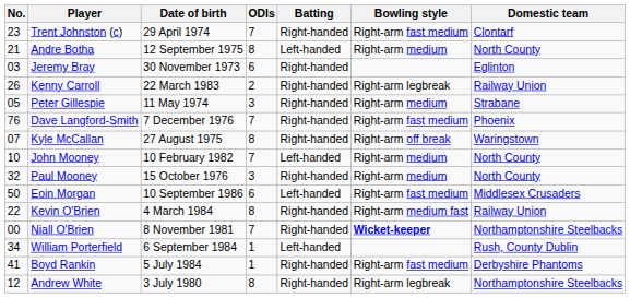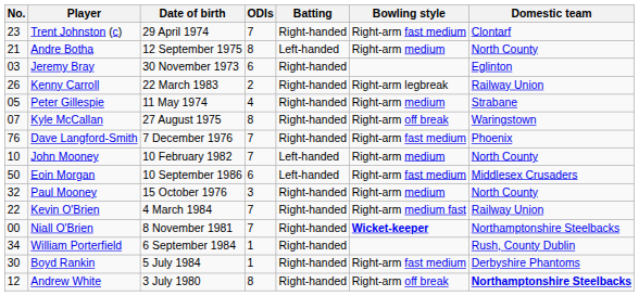Peter Gillespie | ODIs: 3 -> 4
rows swapped: Dave Langford-Smith <-> Kyle McCallan
rows swapped: Paul Mooney <-> Eoin Morgan
Kevin O'Brien | ODIs: 8 -> 7
William Porterfield | Batting: Left-handed -> Right-handed
Boyd Rankin | No.: 41 -> 30
Andrew White | Bowling style: Right-arm legbreak -> Right-arm off break
Andrew White | Domestic team: normal -> bold
